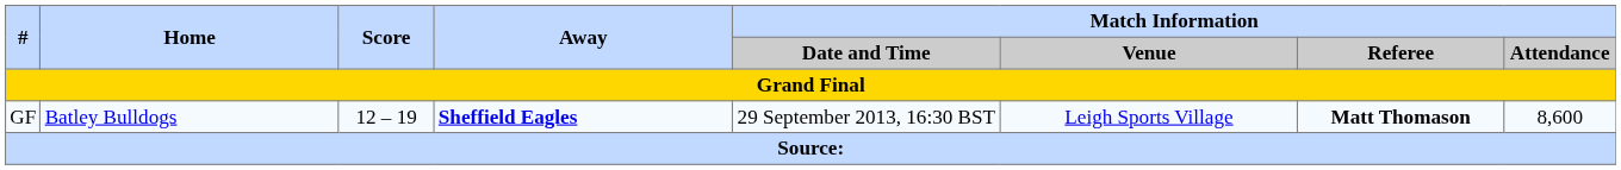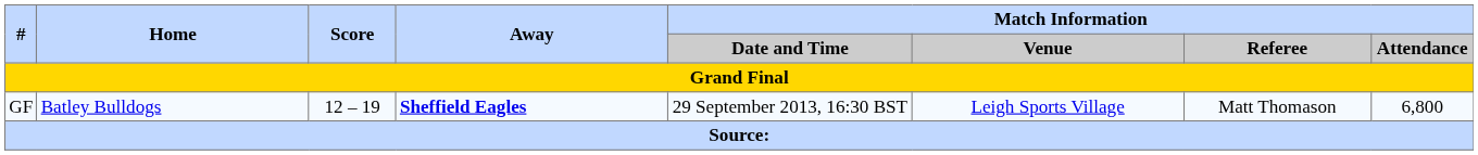GF | Match Information / Referee: bold -> normal
GF | Match Information / Attendance: 8,600 -> 6,800
